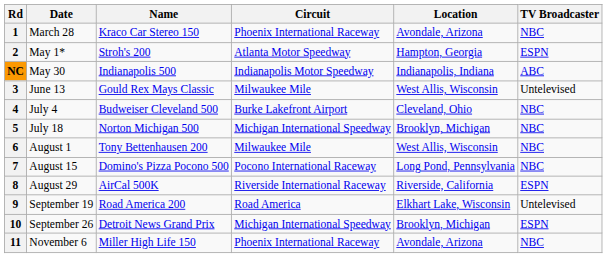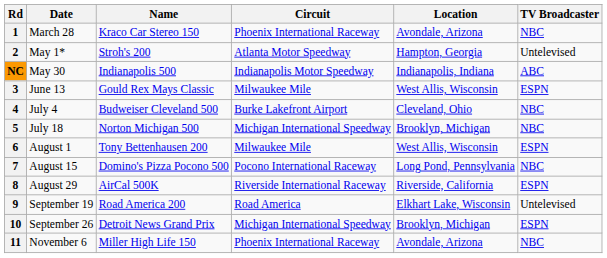2 | TV Broadcaster: ESPN -> Untelevised
3 | TV Broadcaster: Untelevised -> ESPN
6 | TV Broadcaster: NBC -> ESPN
